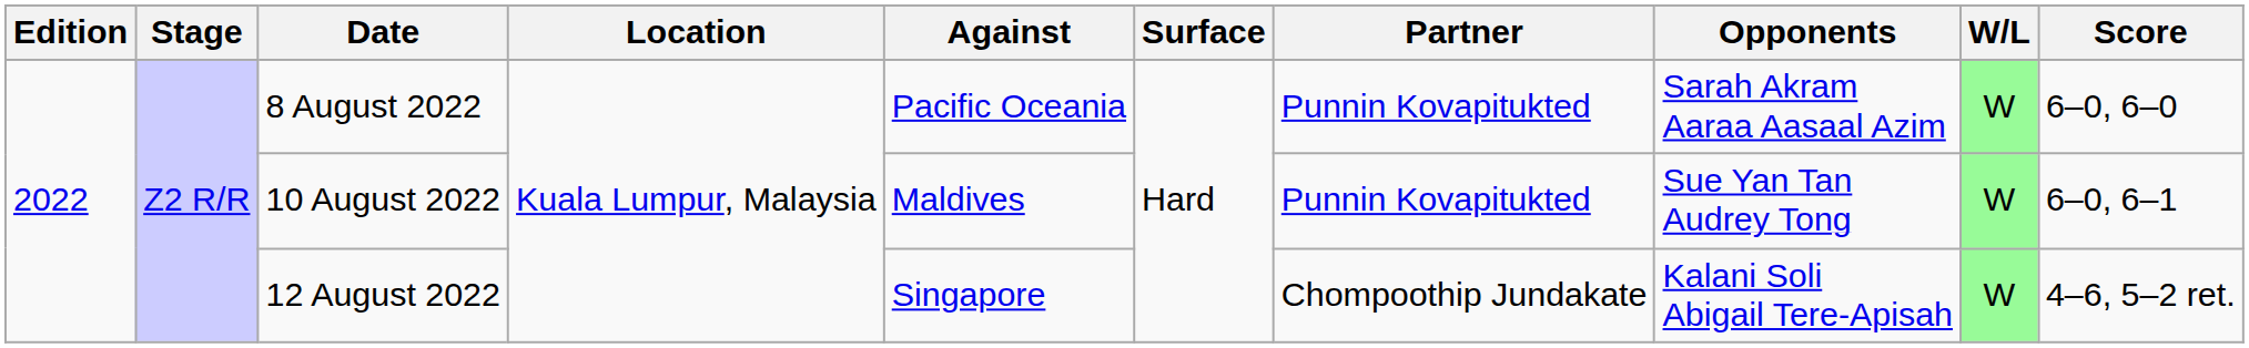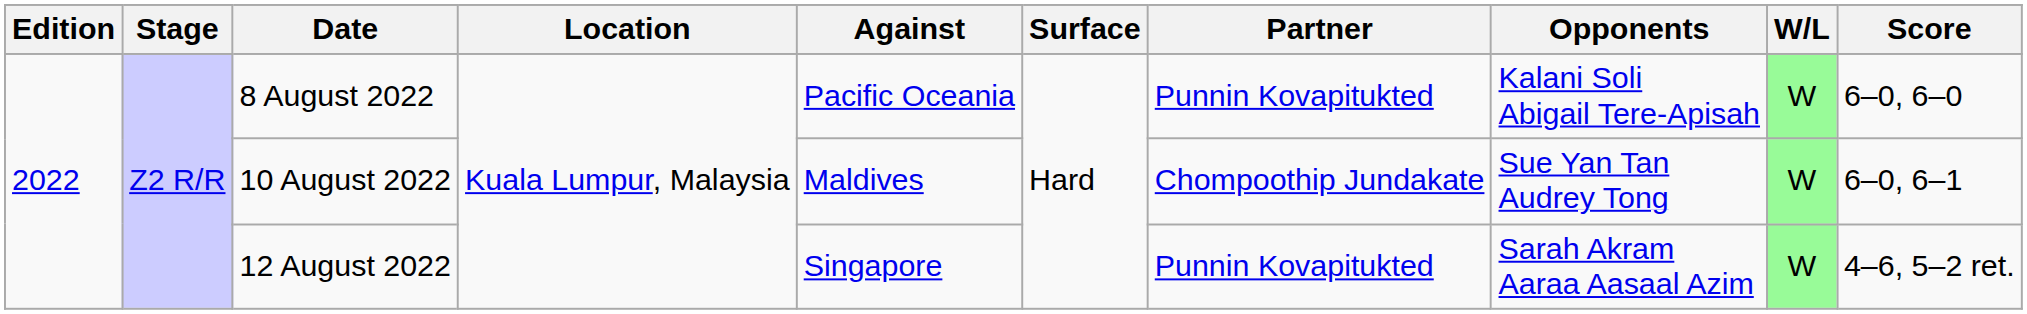8 August 2022 | Opponents: Sarah Akram Aaraa Aasaal Azim -> Kalani Soli Abigail Tere-Apisah
10 August 2022 | Partner: Punnin Kovapitukted -> Chompoothip Jundakate
12 August 2022 | Partner: Chompoothip Jundakate -> Punnin Kovapitukted
12 August 2022 | Opponents: Kalani Soli Abigail Tere-Apisah -> Sarah Akram Aaraa Aasaal Azim
